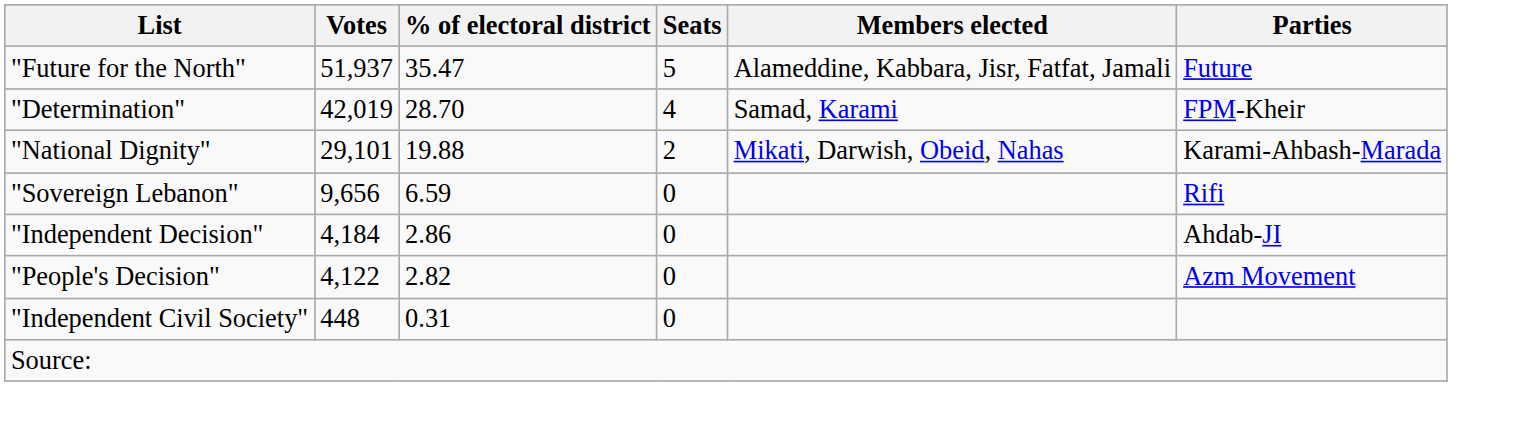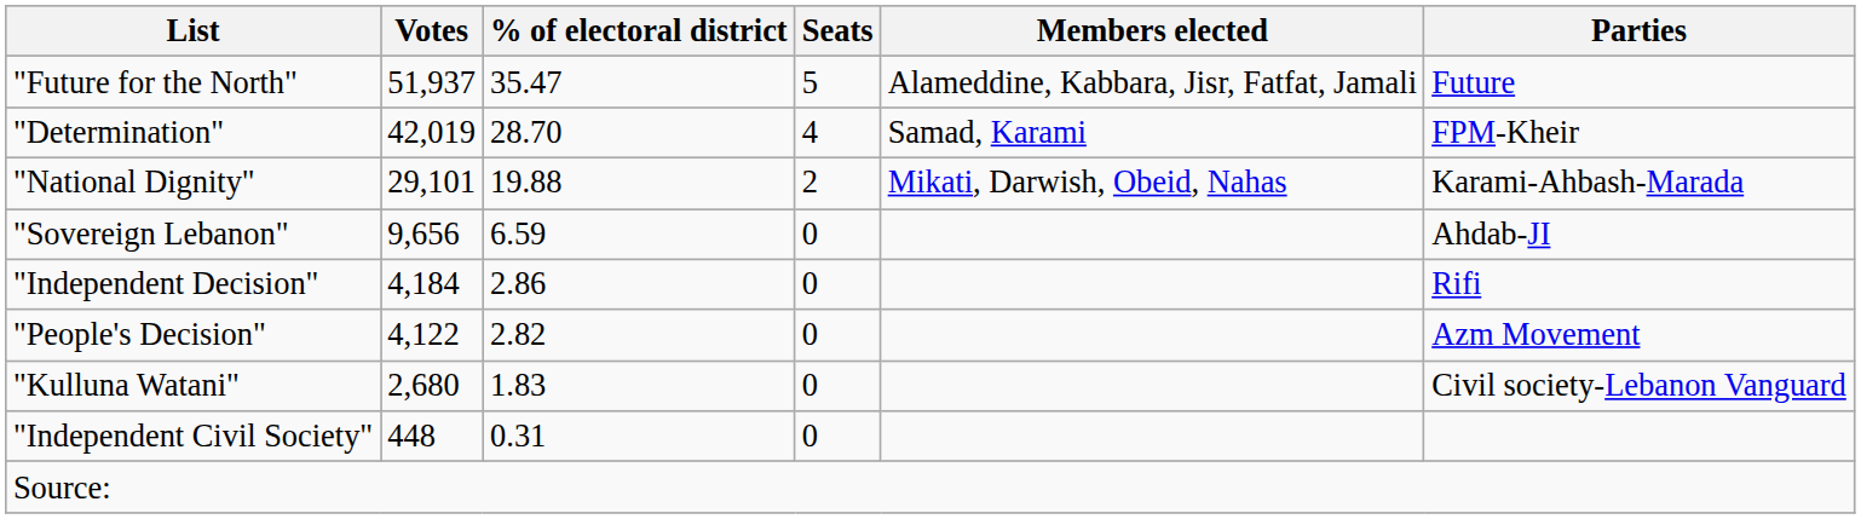"Sovereign Lebanon" | Parties: Rifi -> Ahdab-JI
"Independent Decision" | Parties: Ahdab-JI -> Rifi
+ row: "Kulluna Watani" | 2,680 | 1.83 | 0 | Civil society-Lebanon Vanguard
